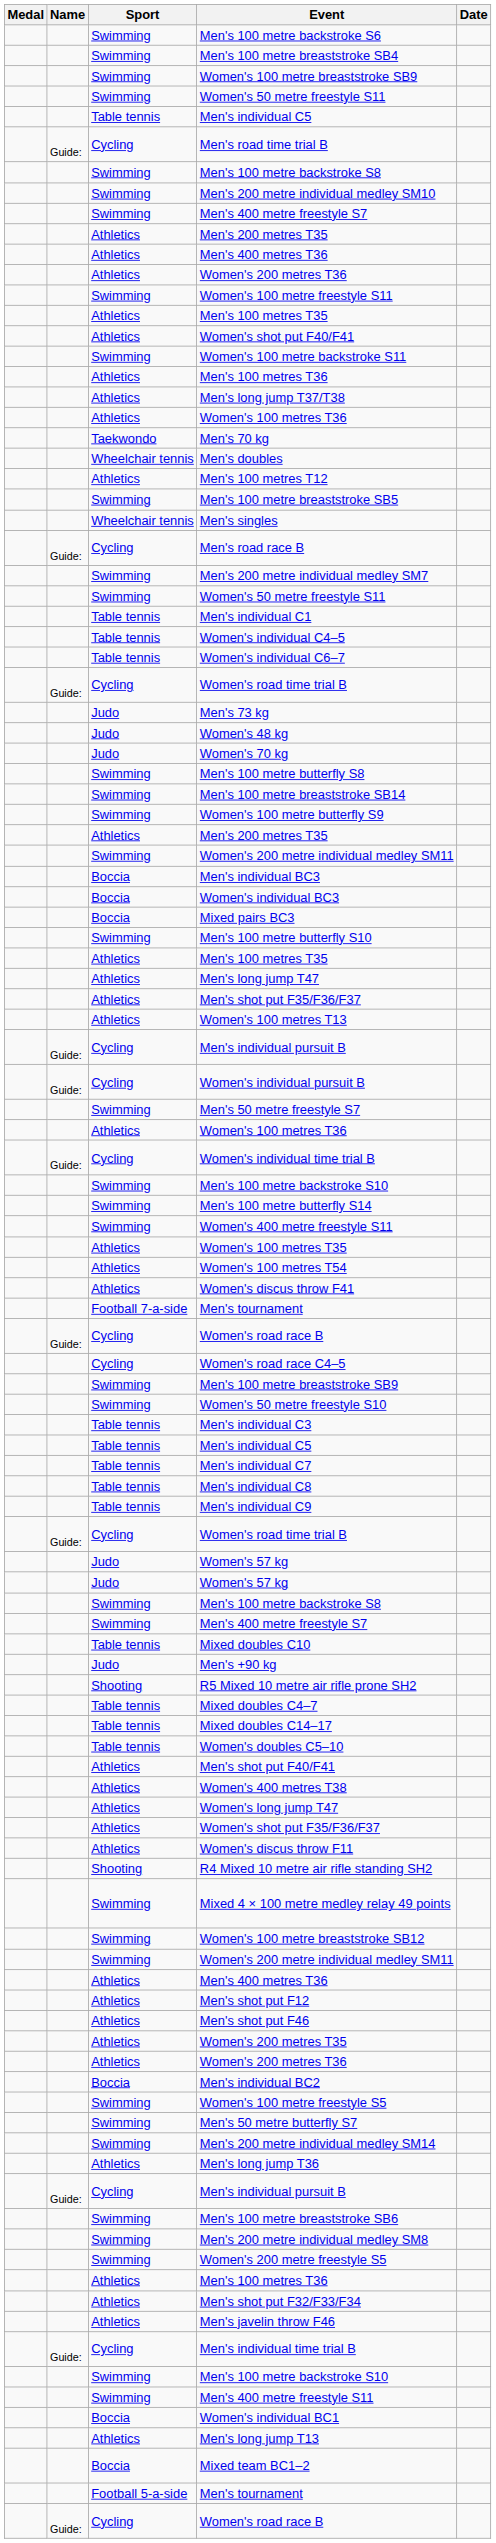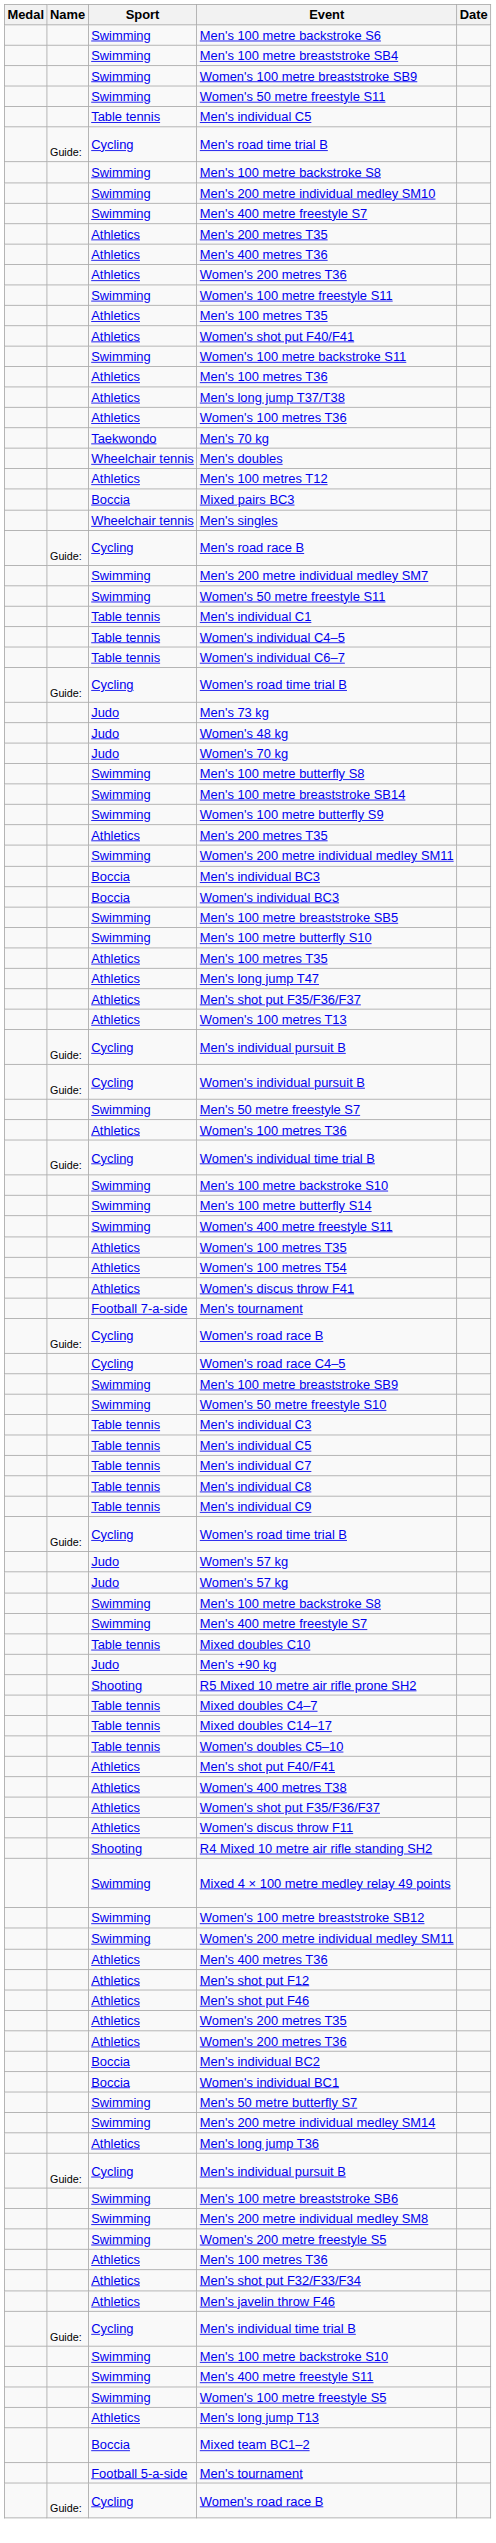rows swapped: Mixed pairs BC3 <-> Men's 100 metre breaststroke SB5
- row: Athletics | Women's long jump T47
rows swapped: Women's individual BC1 <-> Women's 100 metre freestyle S5
